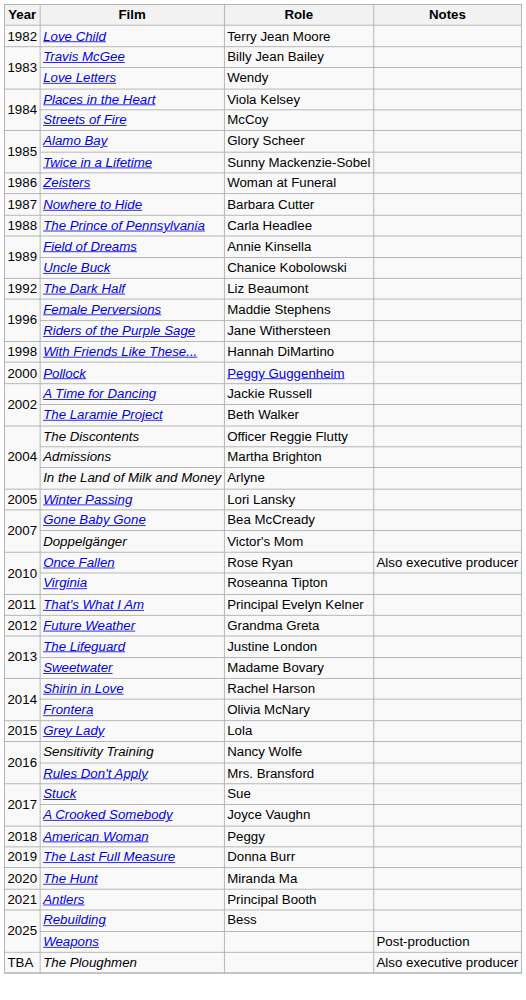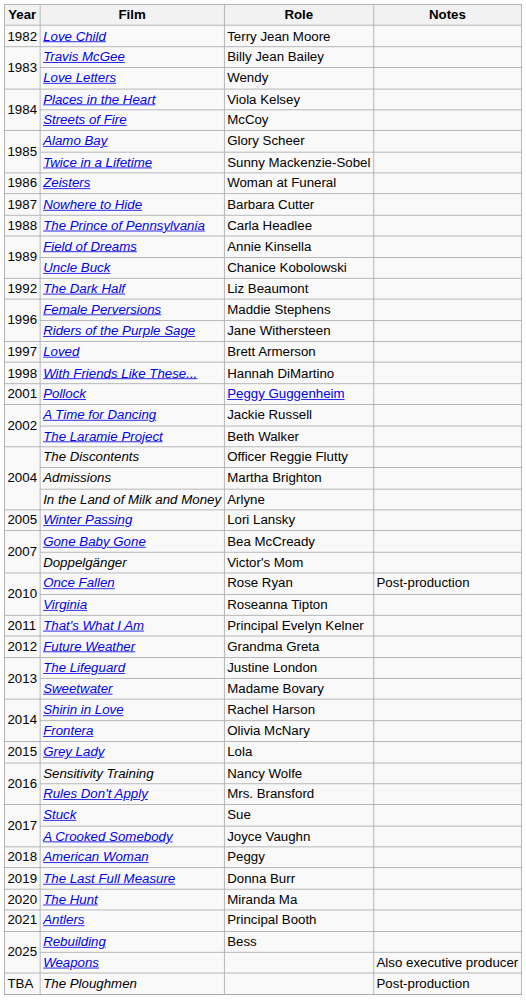+ row: 1997 | Loved | Brett Armerson
Pollock | Year: 2000 -> 2001
Once Fallen | Notes: Also executive producer -> Post-production
Weapons | Notes: Post-production -> Also executive producer
The Ploughmen | Notes: Also executive producer -> Post-production
